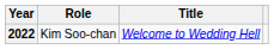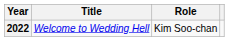columns swapped: Title <-> Role
